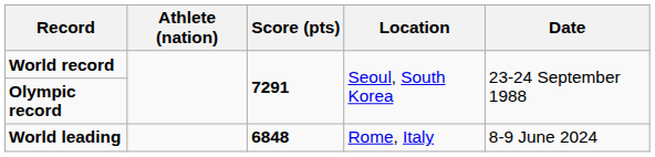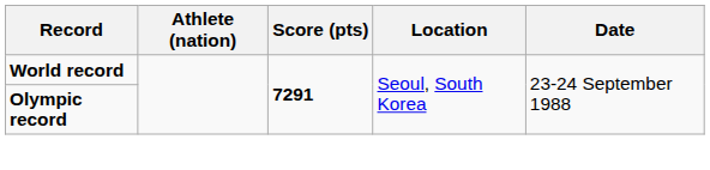- row: World leading | 6848 | Rome, Italy | 8-9 June 2024
